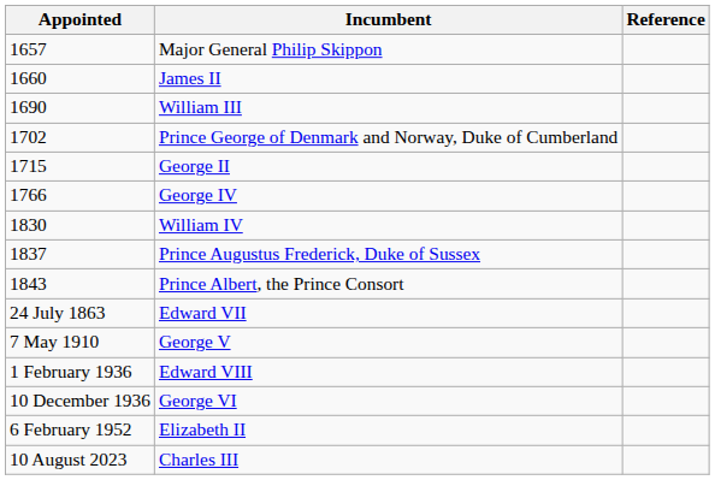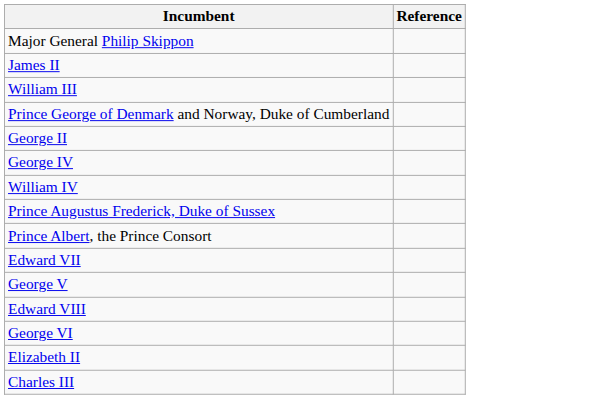- column: Appointed | 1657 | 1660 | 1690 | 1702 | 1715 | 1766 | 1830 | 1837 | 1843 | 24 July 1863 | 7 May 1910 | 1 February 1936 | 10 December 1936 | 6 February 1952 | 10 August 2023
